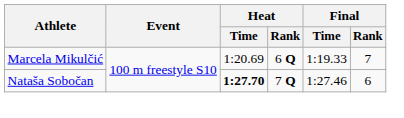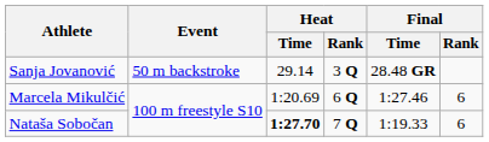+ row: Sanja Jovanović | 50 m backstroke | 29.14 | 3 Q | 28.48 GR
Marcela Mikulčić | Final / Time: 1:19.33 -> 1:27.46
Marcela Mikulčić | Final / Rank: 7 -> 6
Nataša Sobočan | Final / Time: 1:27.46 -> 1:19.33
